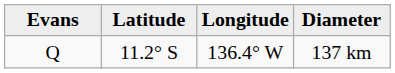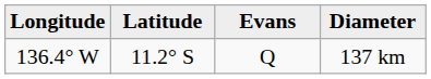columns swapped: Evans <-> Longitude
